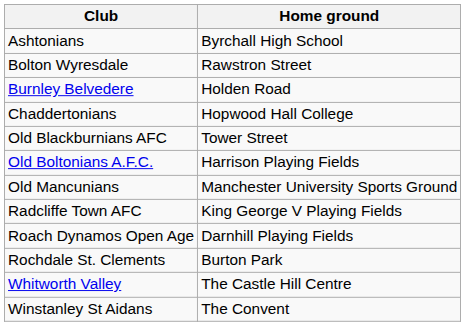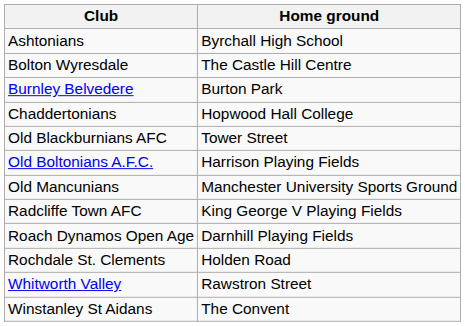Bolton Wyresdale | Home ground: Rawstron Street -> The Castle Hill Centre
Burnley Belvedere | Home ground: Holden Road -> Burton Park
Rochdale St. Clements | Home ground: Burton Park -> Holden Road
Whitworth Valley | Home ground: The Castle Hill Centre -> Rawstron Street
